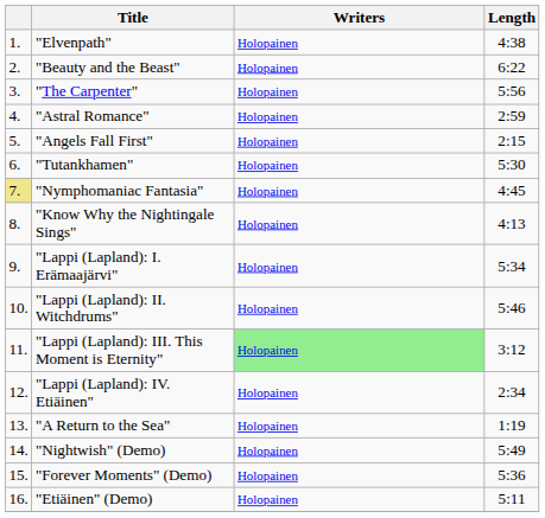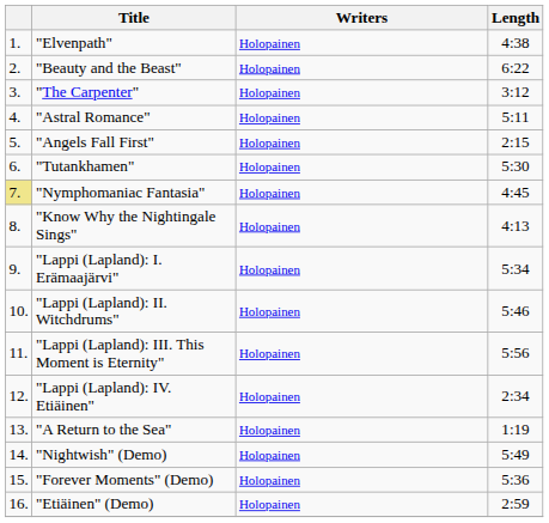"The Carpenter" | Length: 5:56 -> 3:12
"Astral Romance" | Length: 2:59 -> 5:11
"Lappi (Lapland): III. This Moment is Eternity" | Writers: lightgreen background -> no background
"Lappi (Lapland): III. This Moment is Eternity" | Length: 3:12 -> 5:56
"Etiäinen" (Demo) | Length: 5:11 -> 2:59
